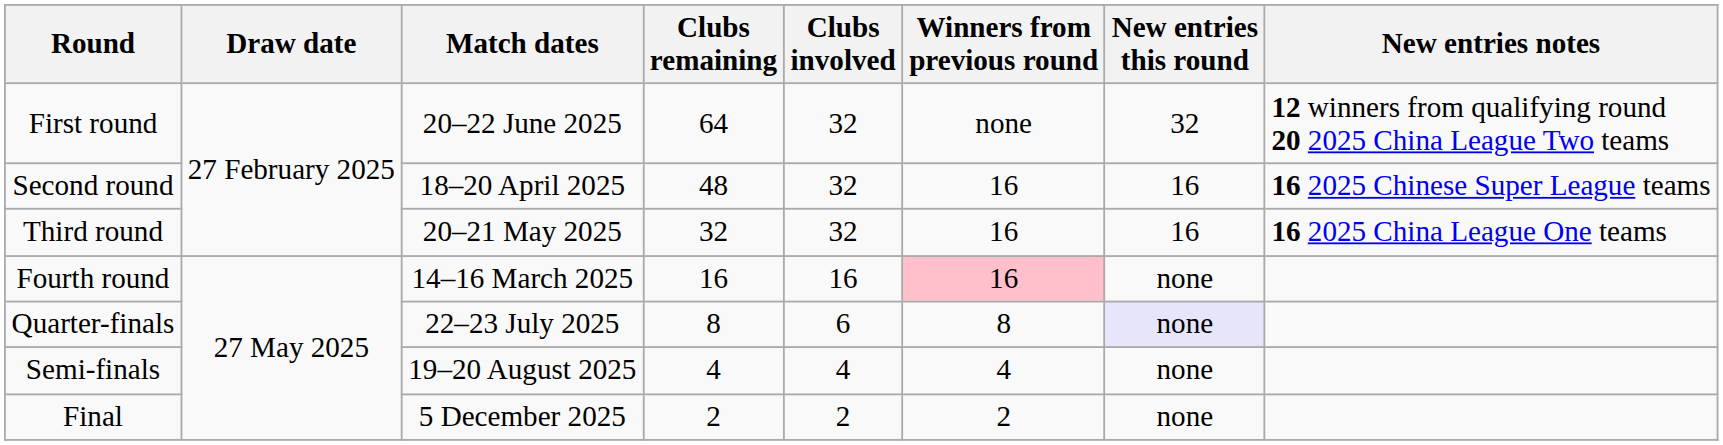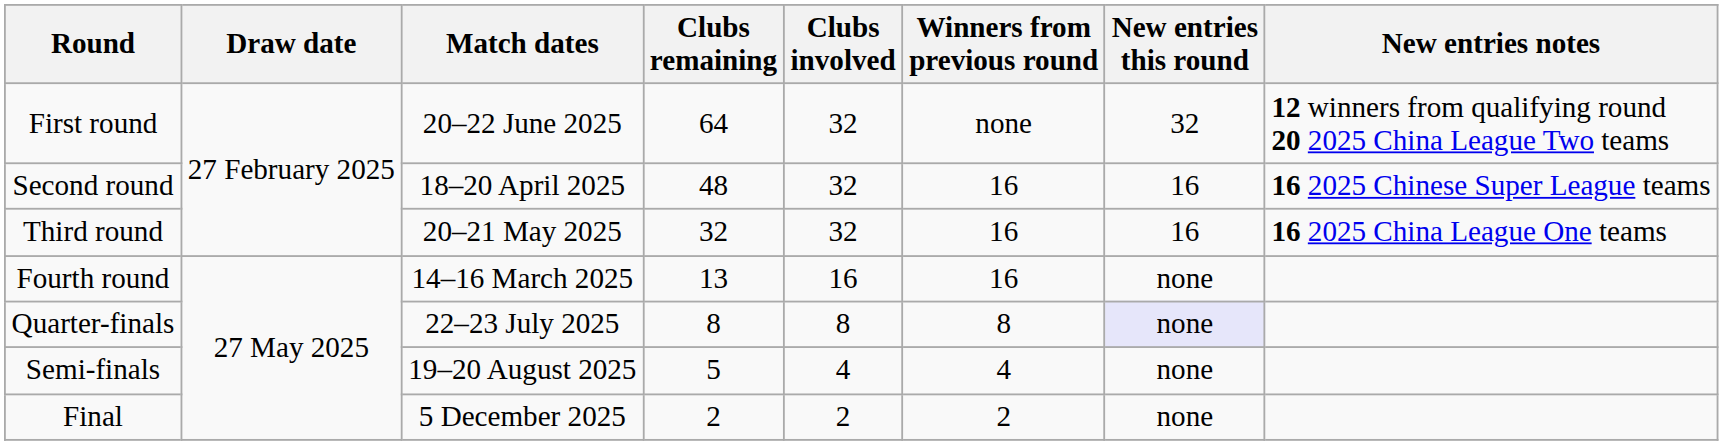Fourth round | Clubs remaining: 16 -> 13
Fourth round | Winners from previous round: pink background -> no background
Quarter-finals | Clubs involved: 6 -> 8
Semi-finals | Clubs remaining: 4 -> 5
